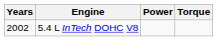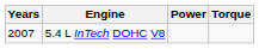5.4 L InTech DOHC V8 | Years: 2002 -> 2007
